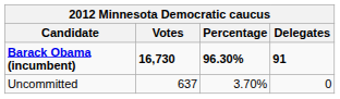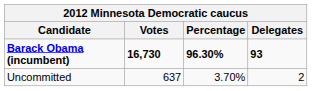Barack Obama (incumbent) | Delegates: 91 -> 93
Uncommitted | Delegates: 0 -> 2
